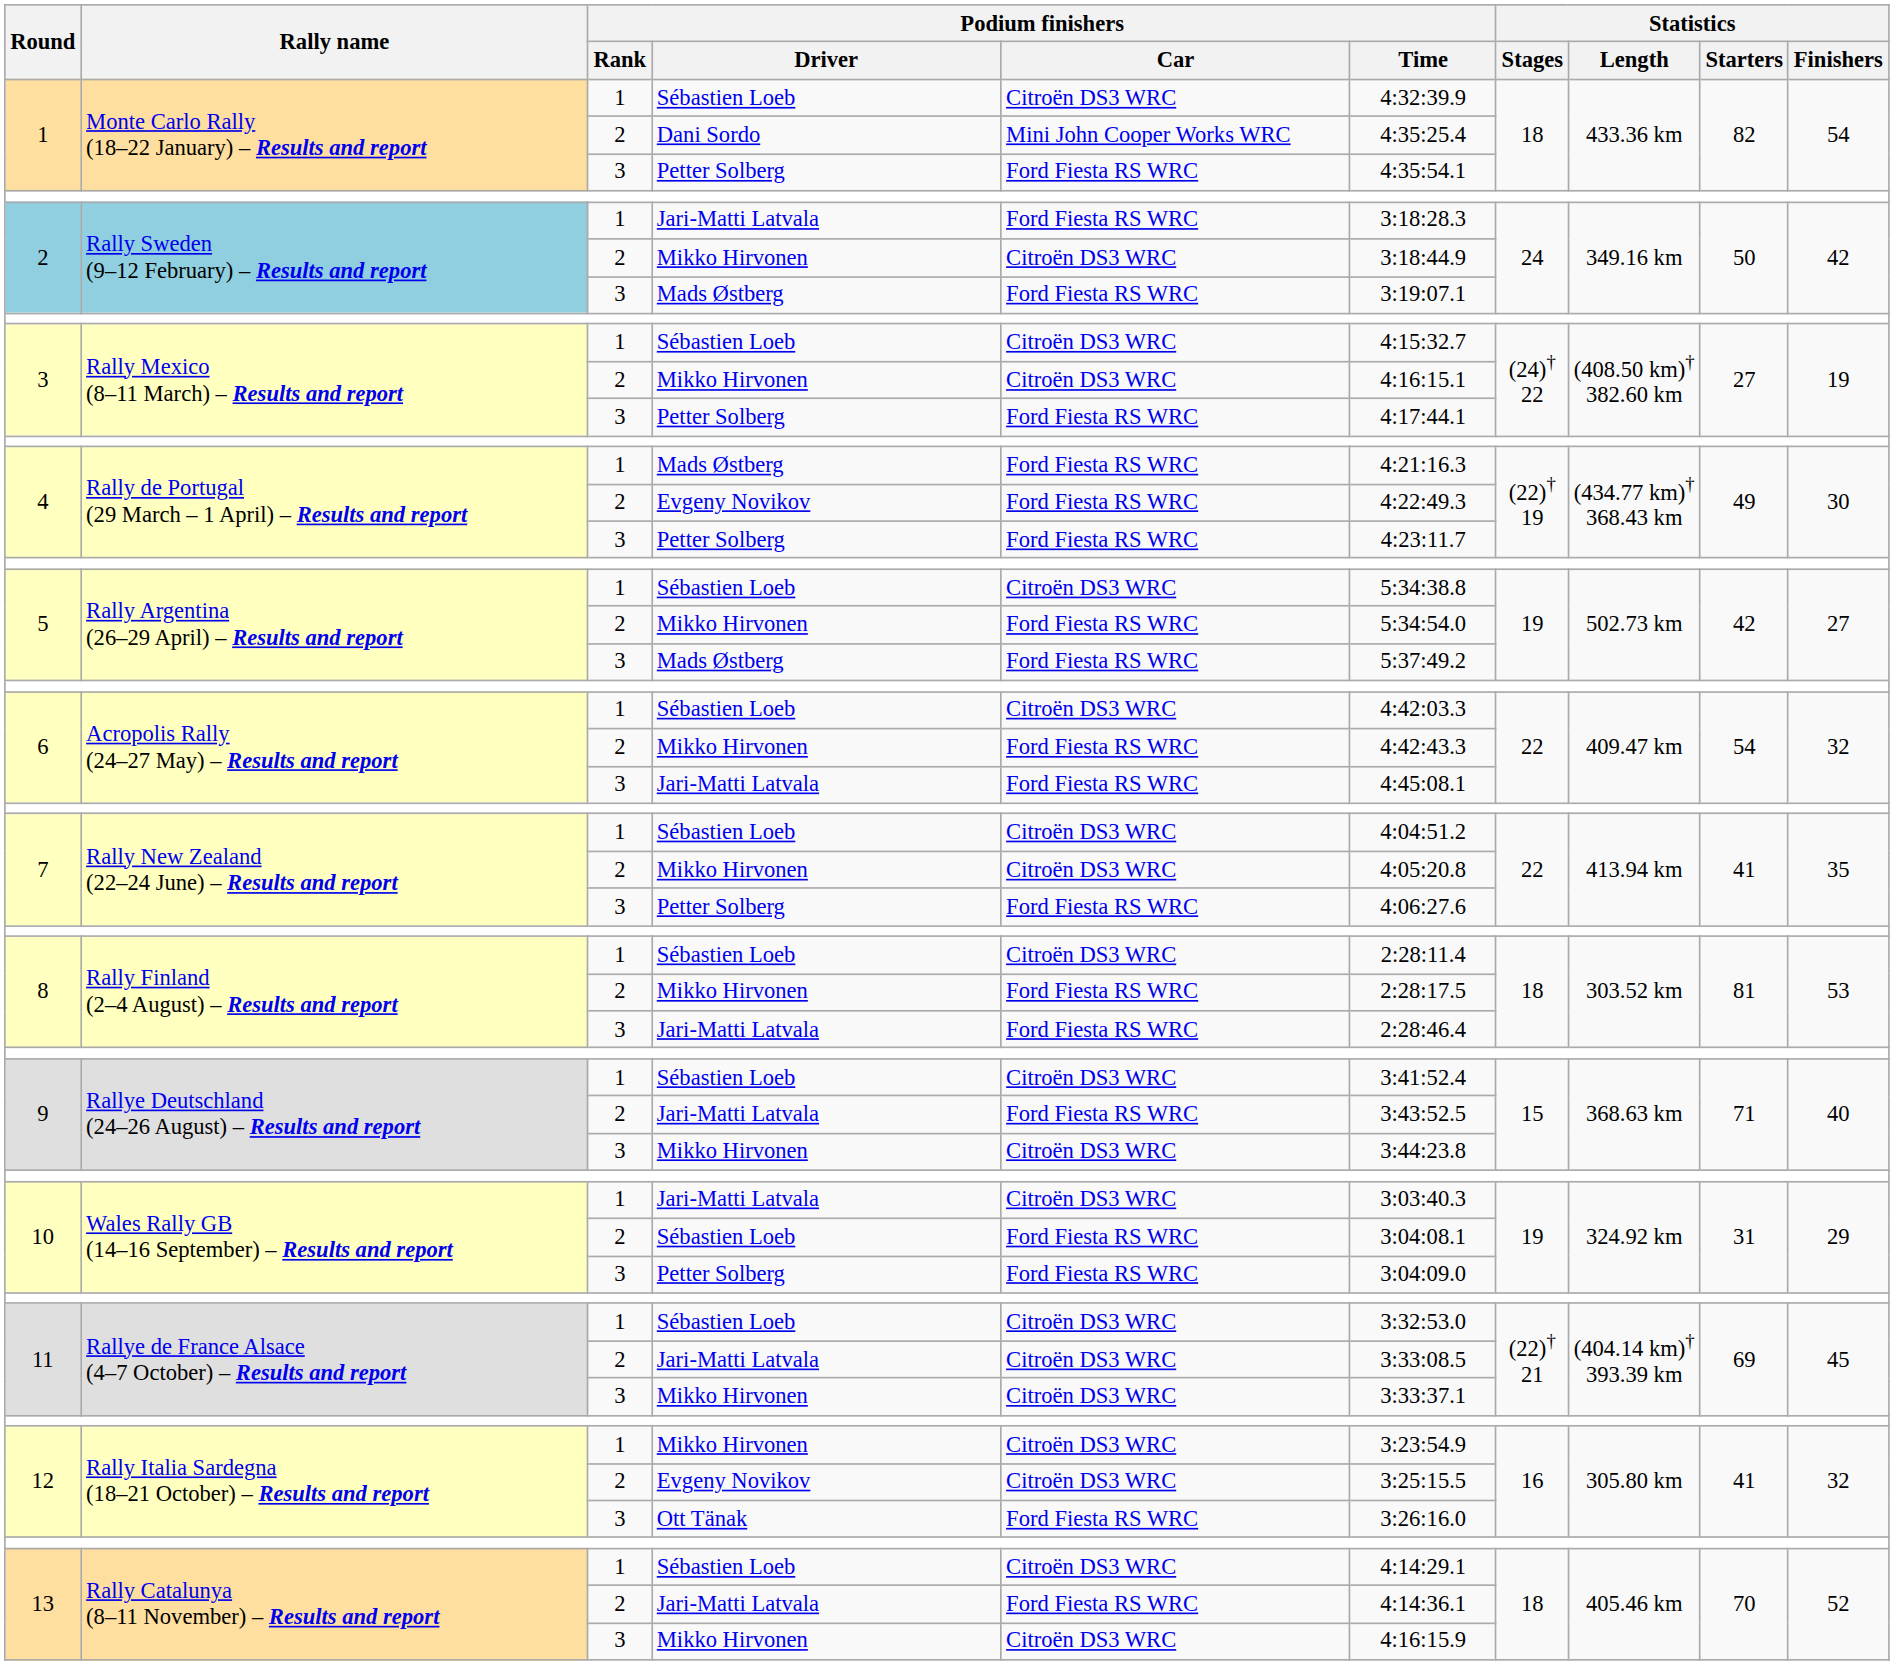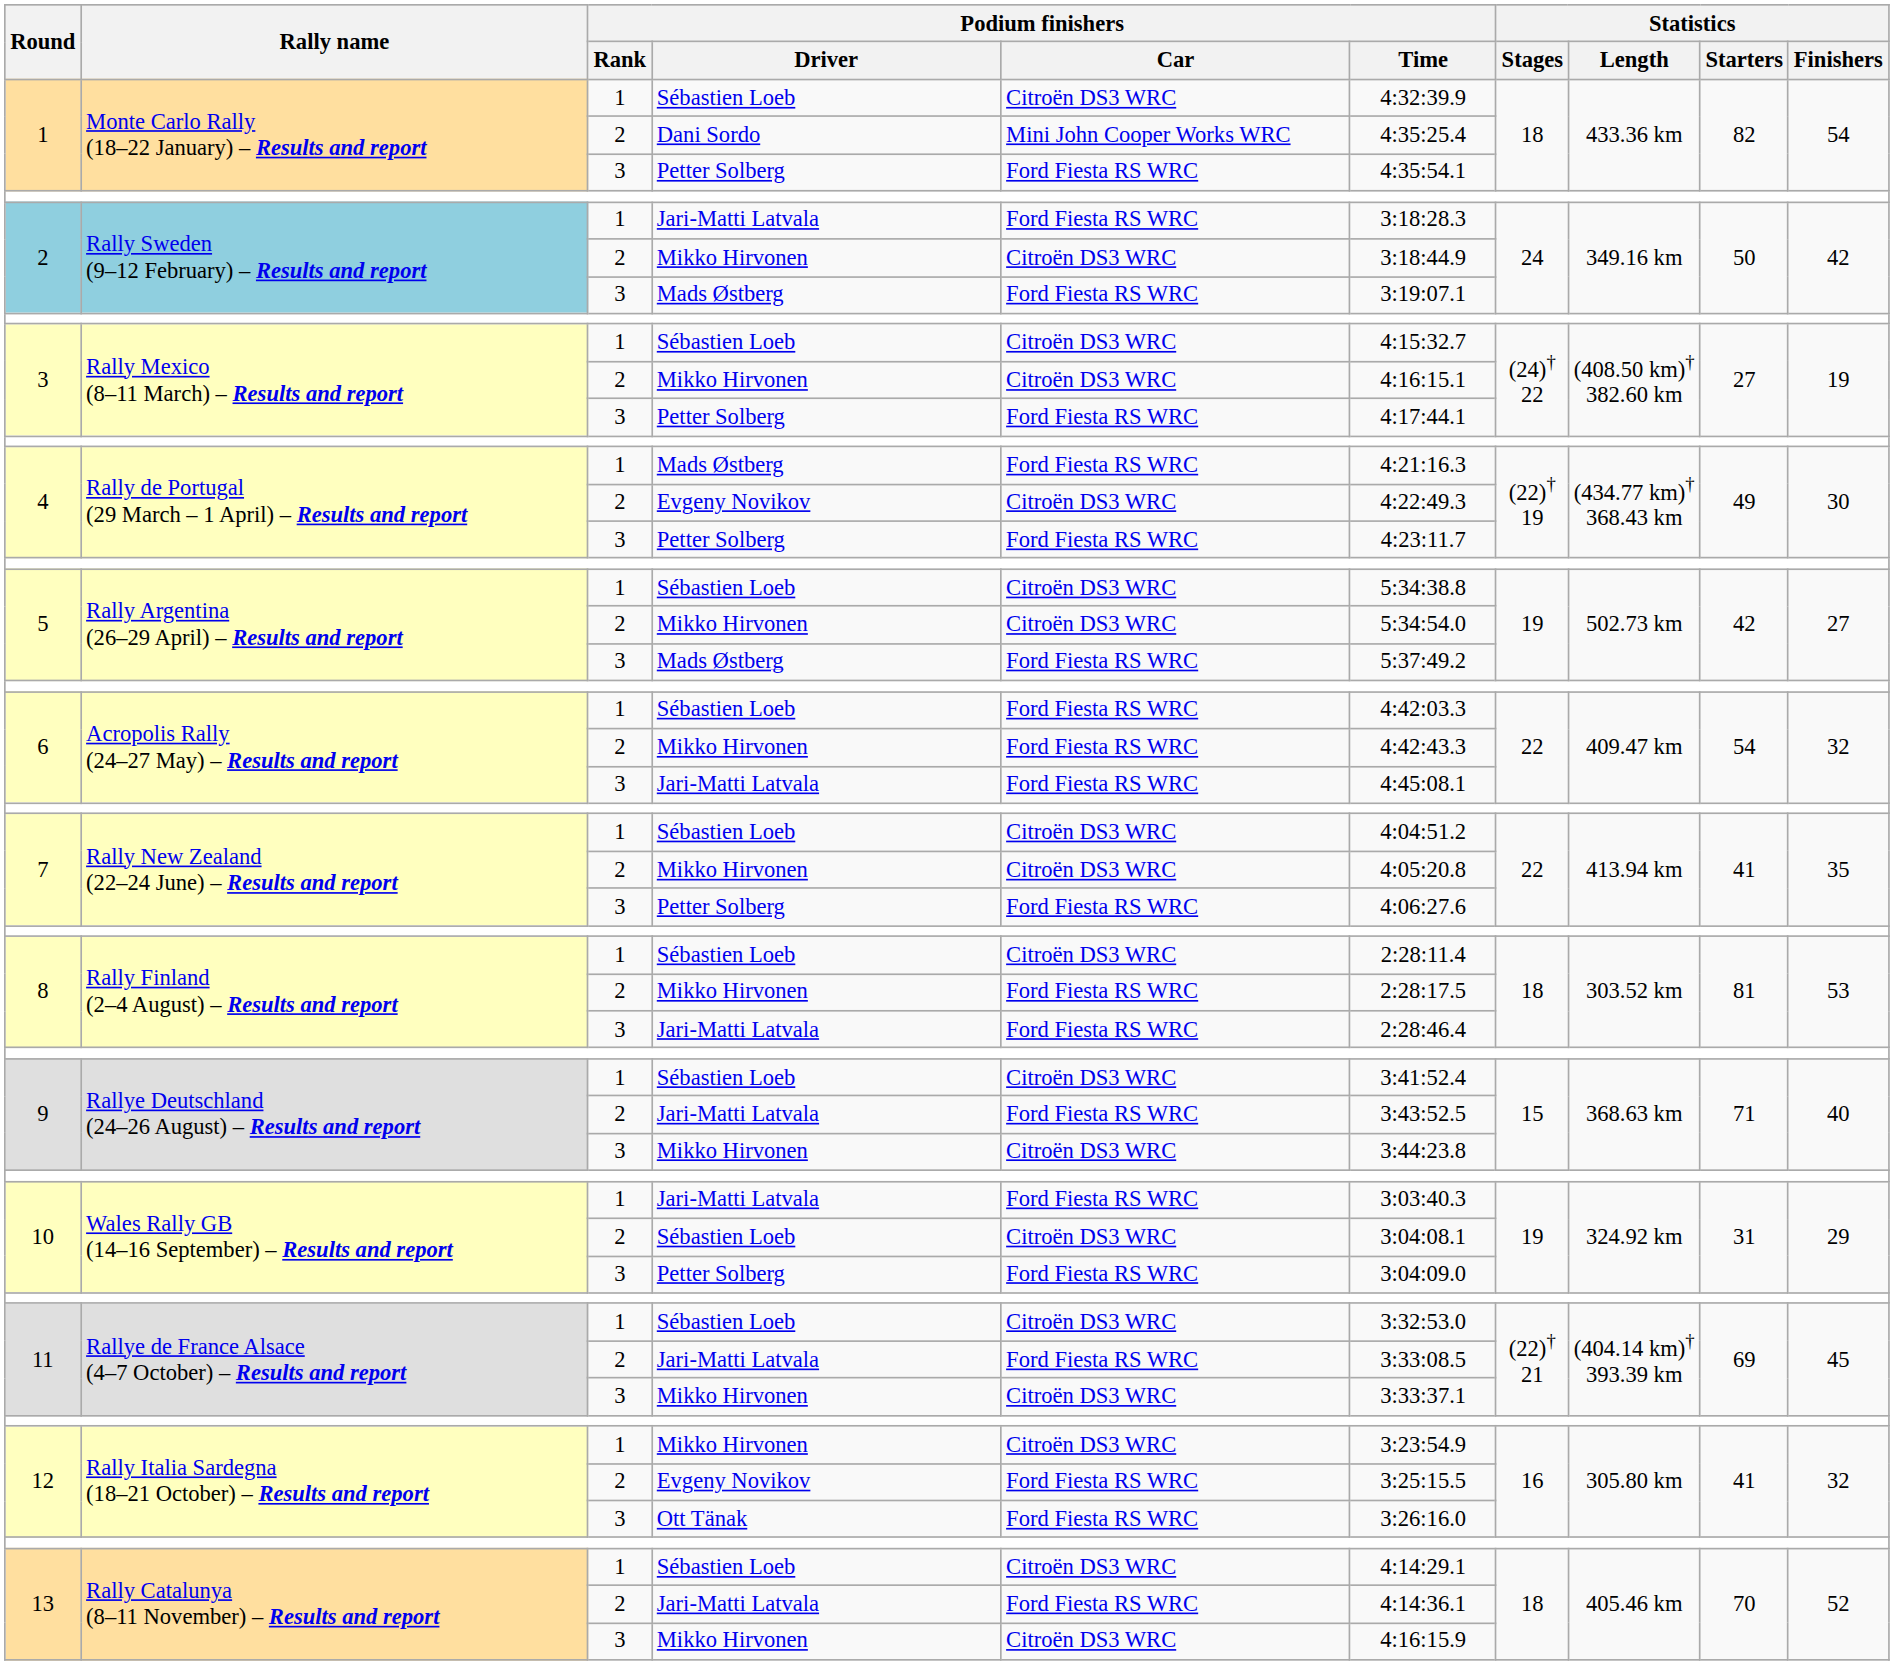4 / Evgeny Novikov | Podium finishers / Car: Ford Fiesta RS WRC -> Citroën DS3 WRC
5 / Mikko Hirvonen | Podium finishers / Car: Ford Fiesta RS WRC -> Citroën DS3 WRC
6 / Sébastien Loeb | Podium finishers / Car: Citroën DS3 WRC -> Ford Fiesta RS WRC
10 / Jari-Matti Latvala | Podium finishers / Car: Citroën DS3 WRC -> Ford Fiesta RS WRC
10 / Sébastien Loeb | Podium finishers / Car: Ford Fiesta RS WRC -> Citroën DS3 WRC
11 / Jari-Matti Latvala | Podium finishers / Car: Citroën DS3 WRC -> Ford Fiesta RS WRC
12 / Evgeny Novikov | Podium finishers / Car: Citroën DS3 WRC -> Ford Fiesta RS WRC
